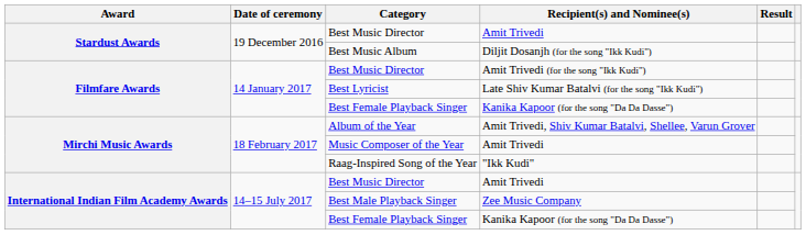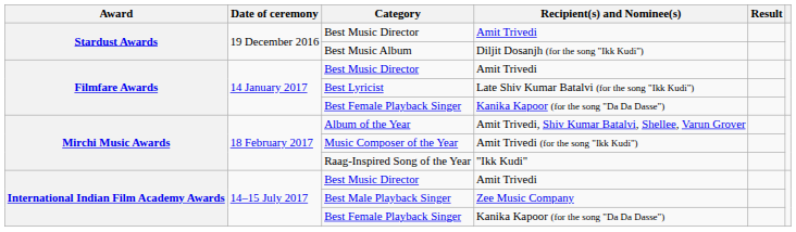Filmfare Awards / Best Music Director | Recipient(s) and Nominee(s): Amit Trivedi (for the song "Ikk Kudi") -> Amit Trivedi
Music Composer of the Year | Recipient(s) and Nominee(s): Amit Trivedi -> Amit Trivedi (for the song "Ikk Kudi")
